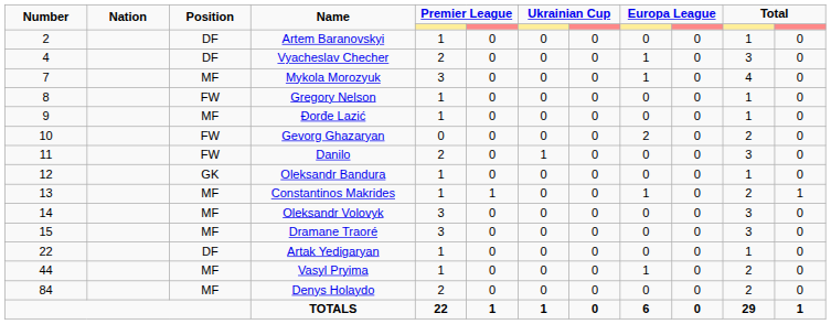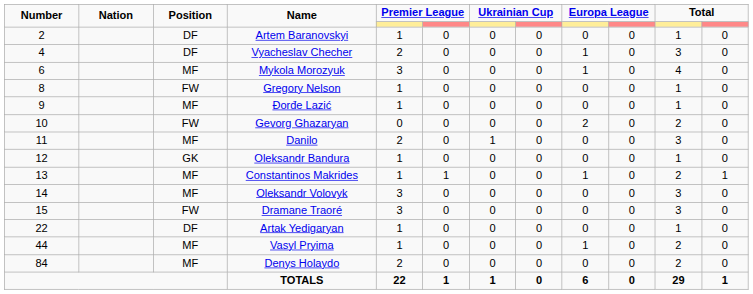Mykola Morozyuk | Number: 7 -> 6
Danilo | Position: FW -> MF
Dramane Traoré | Position: MF -> FW
